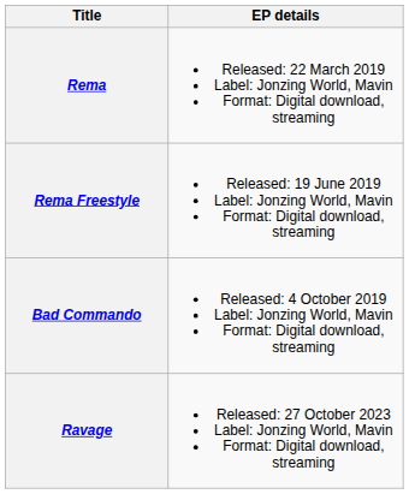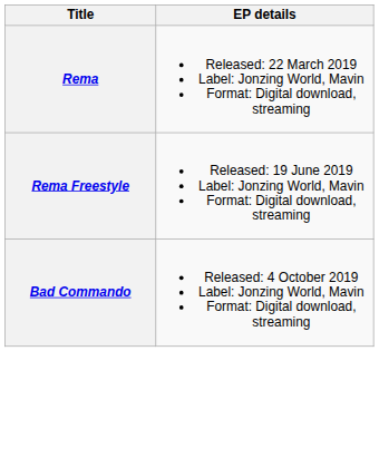- row: Ravage | Released: 27 October 2023 Label: Jonzing World, Mavin Format: Digital download, streaming
